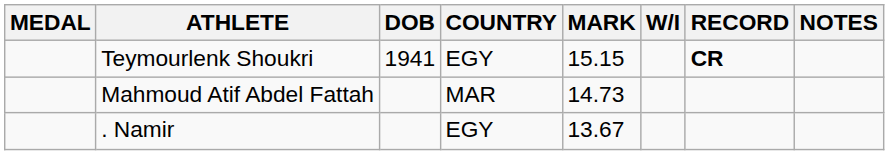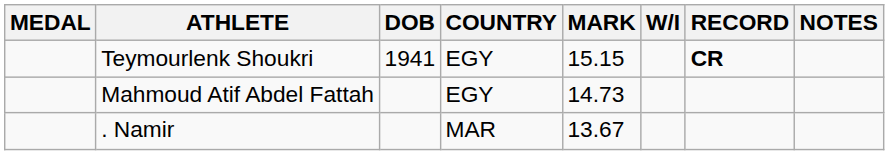Mahmoud Atif Abdel Fattah | COUNTRY: MAR -> EGY
. Namir | COUNTRY: EGY -> MAR
